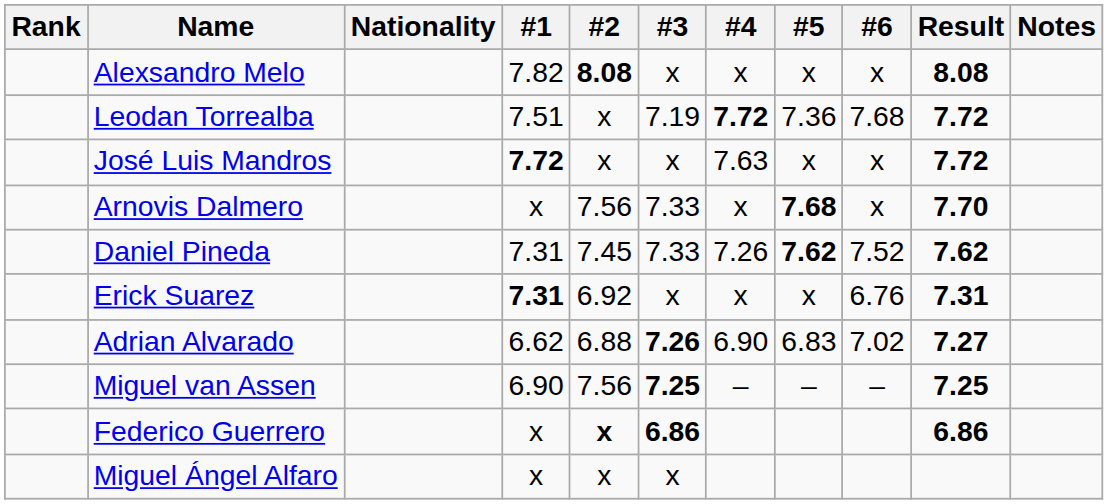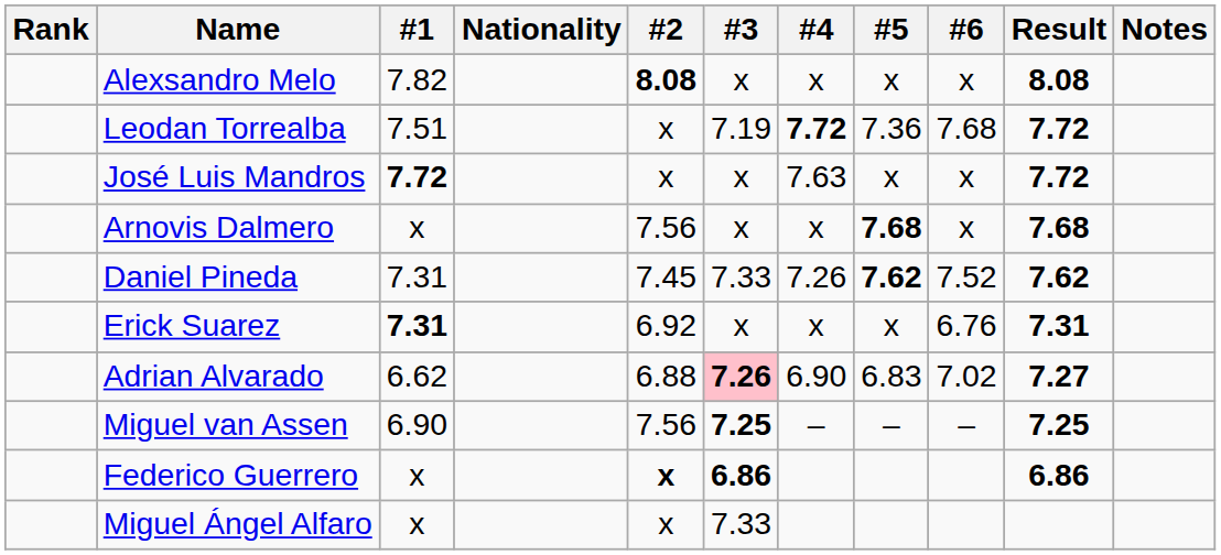columns swapped: Nationality <-> #1
Arnovis Dalmero | #3: 7.33 -> x
Arnovis Dalmero | Result: 7.70 -> 7.68
Adrian Alvarado | #3: no background -> pink background
Miguel Ángel Alfaro | #3: x -> 7.33
